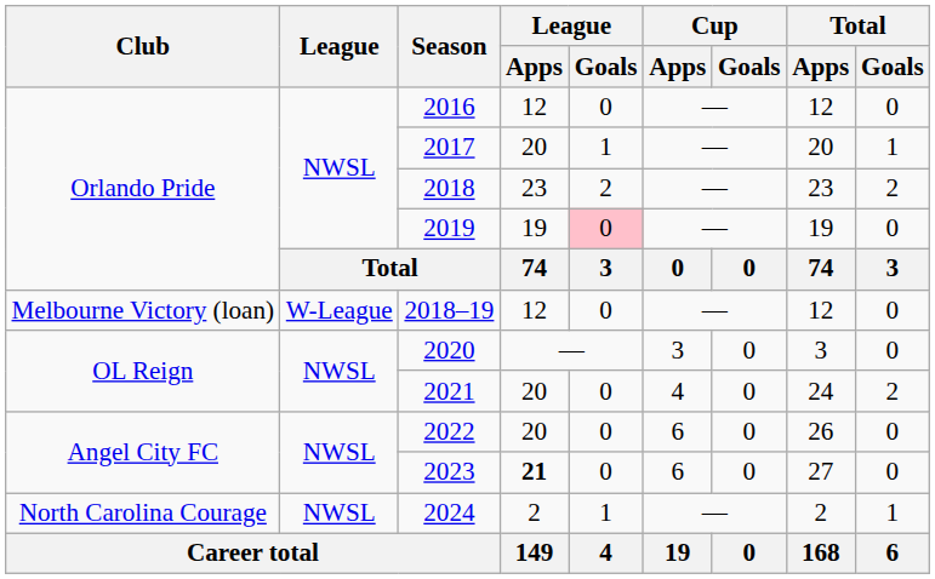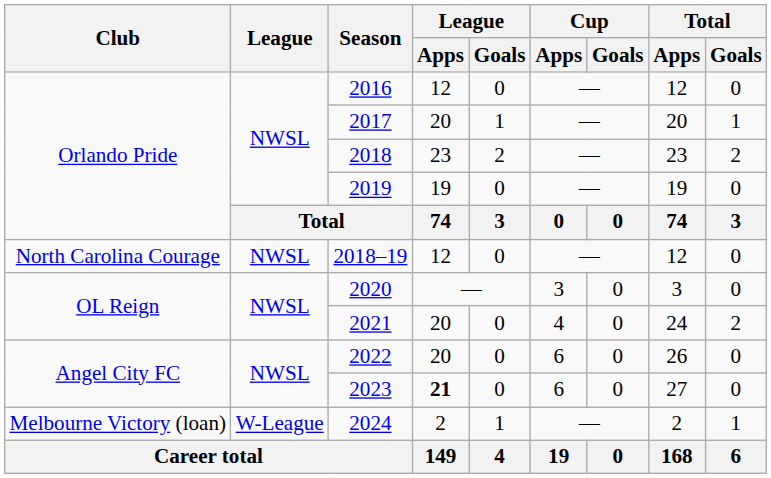2019 | League / Goals: pink background -> no background
2018–19 | Club: Melbourne Victory (loan) -> North Carolina Courage
2018–19 | League: W-League -> NWSL
2024 | Club: North Carolina Courage -> Melbourne Victory (loan)
2024 | League: NWSL -> W-League
